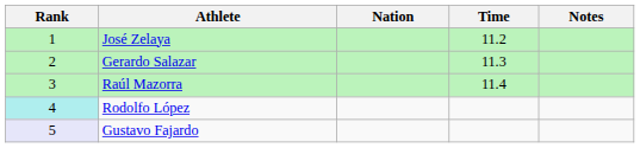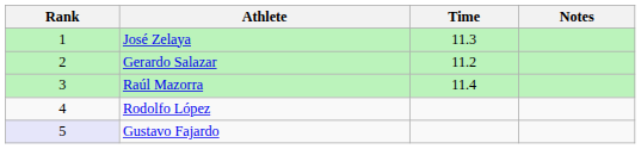- column: Nation
José Zelaya | Time: 11.2 -> 11.3
Gerardo Salazar | Time: 11.3 -> 11.2
Rodolfo López | Rank: paleturquoise background -> no background
